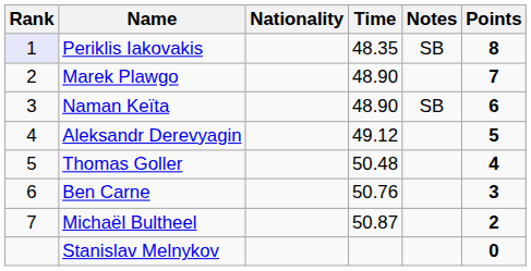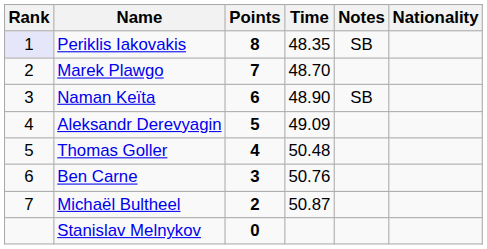columns swapped: Nationality <-> Points
Marek Plawgo | Time: 48.90 -> 48.70
Aleksandr Derevyagin | Time: 49.12 -> 49.09
